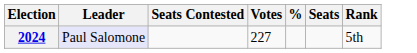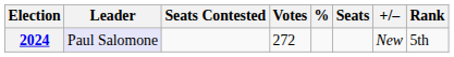+ column: +/– | New
2024 | Votes: 227 -> 272
